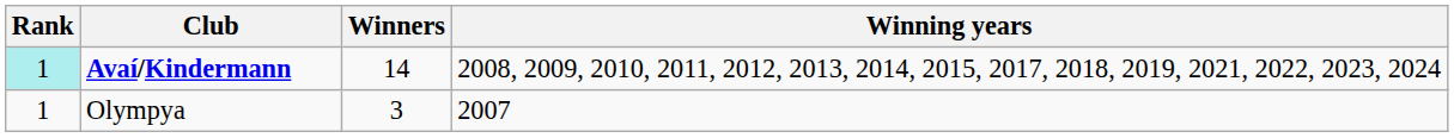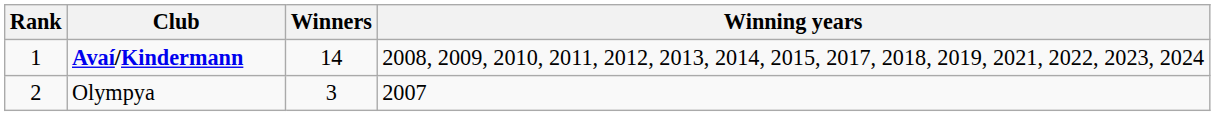Avaí/Kindermann | Rank: paleturquoise background -> no background
Olympya | Rank: 1 -> 2
